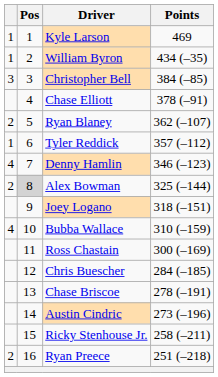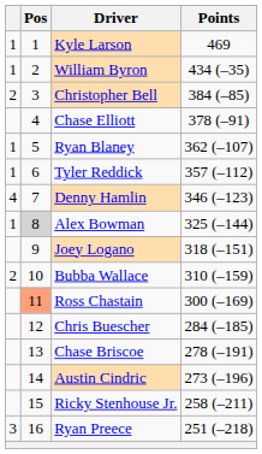Christopher Bell | column 1: 3 -> 2
Ryan Blaney | column 1: 2 -> 1
Alex Bowman | column 1: 2 -> 1
Bubba Wallace | column 1: 4 -> 2
Ross Chastain | Pos: no background -> lightsalmon background
Ryan Preece | column 1: 2 -> 3
